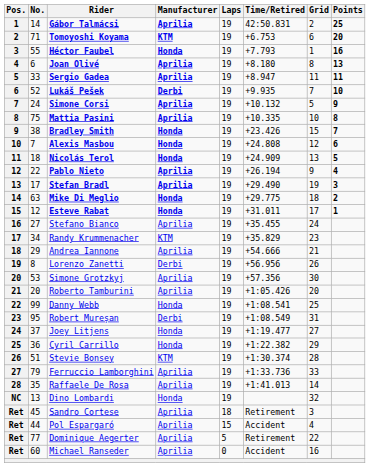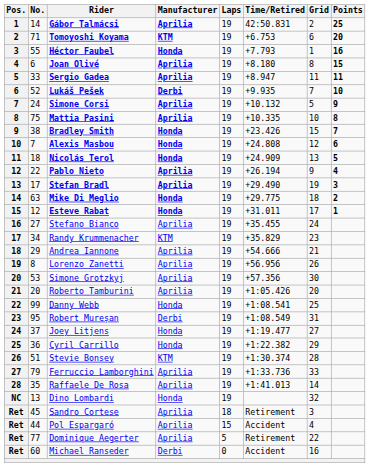Joan Olivé | Points: 13 -> 15
Lorenzo Zanetti | Manufacturer: Derbi -> Aprilia
Michael Ranseder | Manufacturer: Aprilia -> Derbi
